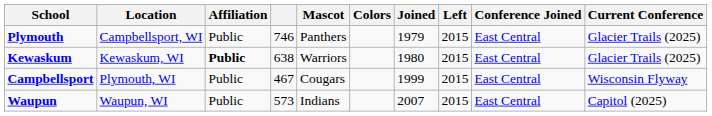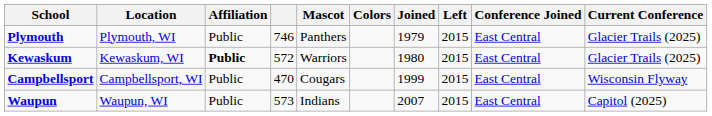Plymouth | Location: Campbellsport, WI -> Plymouth, WI
Kewaskum | column 4: 638 -> 572
Campbellsport | Location: Plymouth, WI -> Campbellsport, WI
Campbellsport | column 4: 467 -> 470
